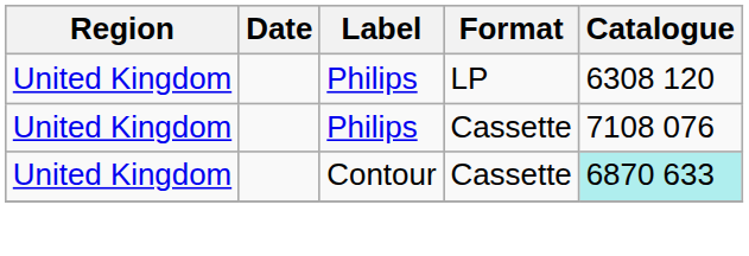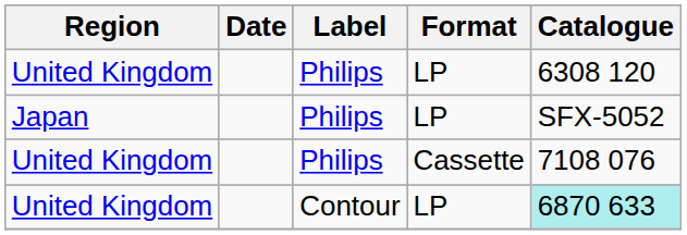+ row: Japan | Philips | LP | SFX-5052
United Kingdom / Contour | Format: Cassette -> LP
